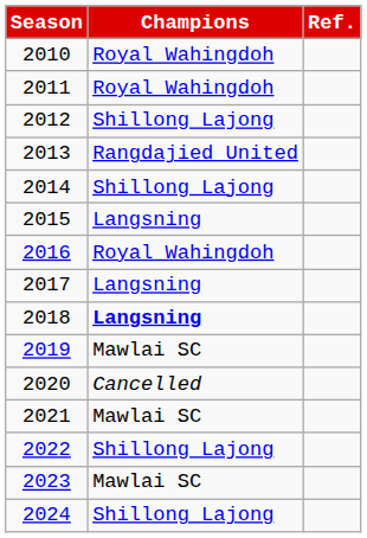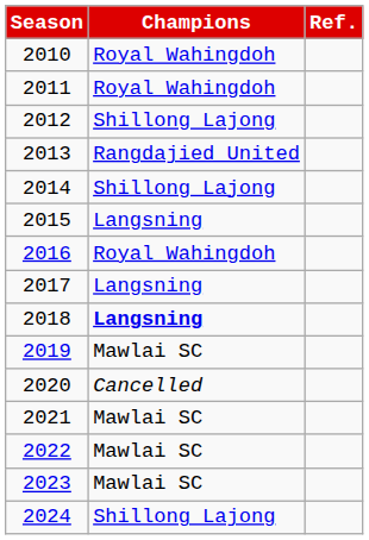2022 | Champions: Shillong Lajong -> Mawlai SC
